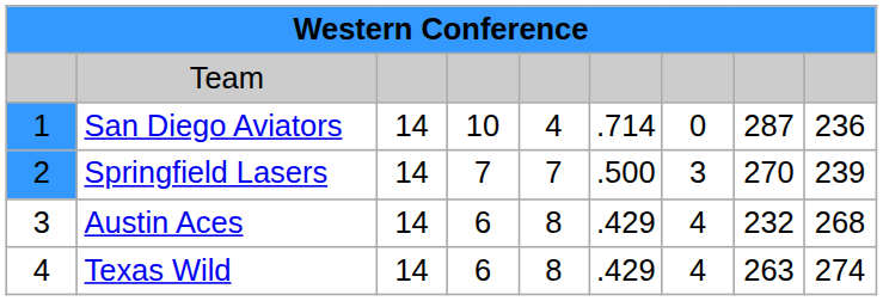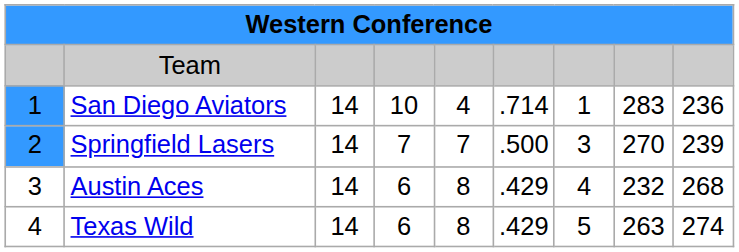San Diego Aviators | column 7: 0 -> 1
San Diego Aviators | column 8: 287 -> 283
Texas Wild | column 7: 4 -> 5
